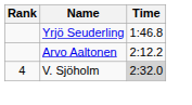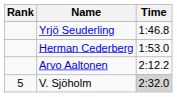+ row: Herman Cederberg | 1:53.0
V. Sjöholm | Rank: 4 -> 5
